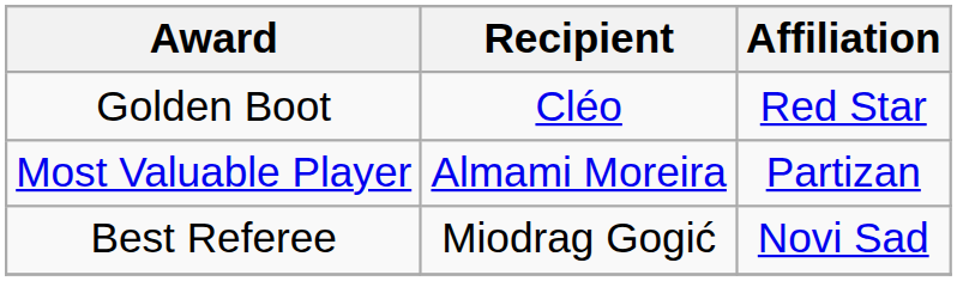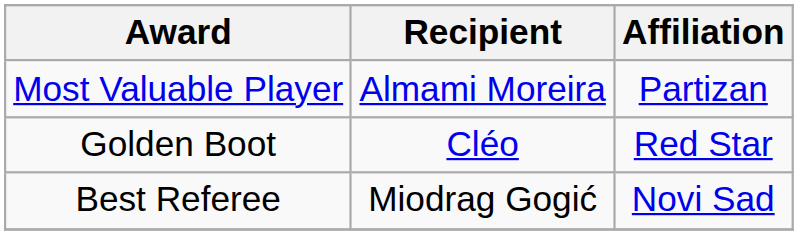rows swapped: Most Valuable Player <-> Golden Boot
